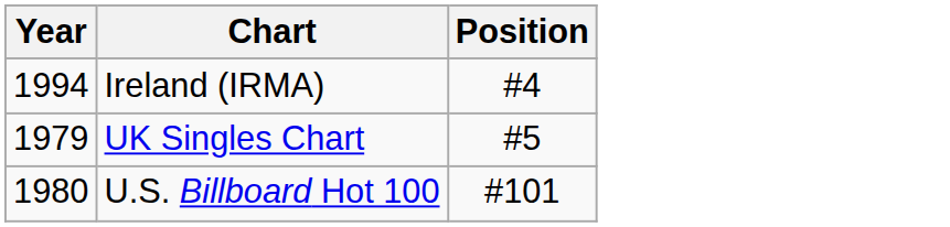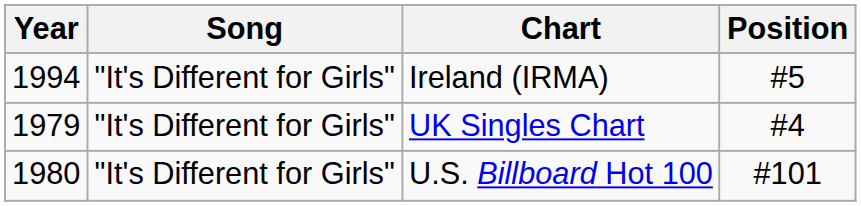+ column: Song | "It's Different for Girls" | "It's Different for Girls" | "It's Different for Girls"
Ireland (IRMA) | Position: #4 -> #5
UK Singles Chart | Position: #5 -> #4
